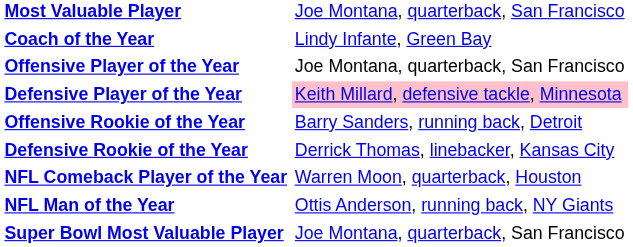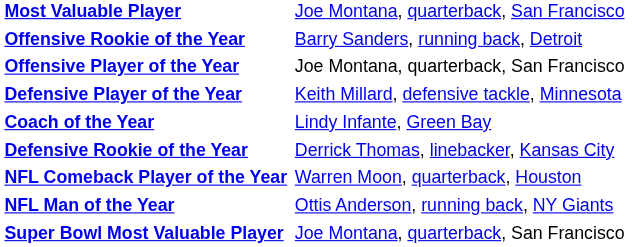rows swapped: Coach of the Year <-> Offensive Rookie of the Year
Defensive Player of the Year | column 2: pink background -> no background
